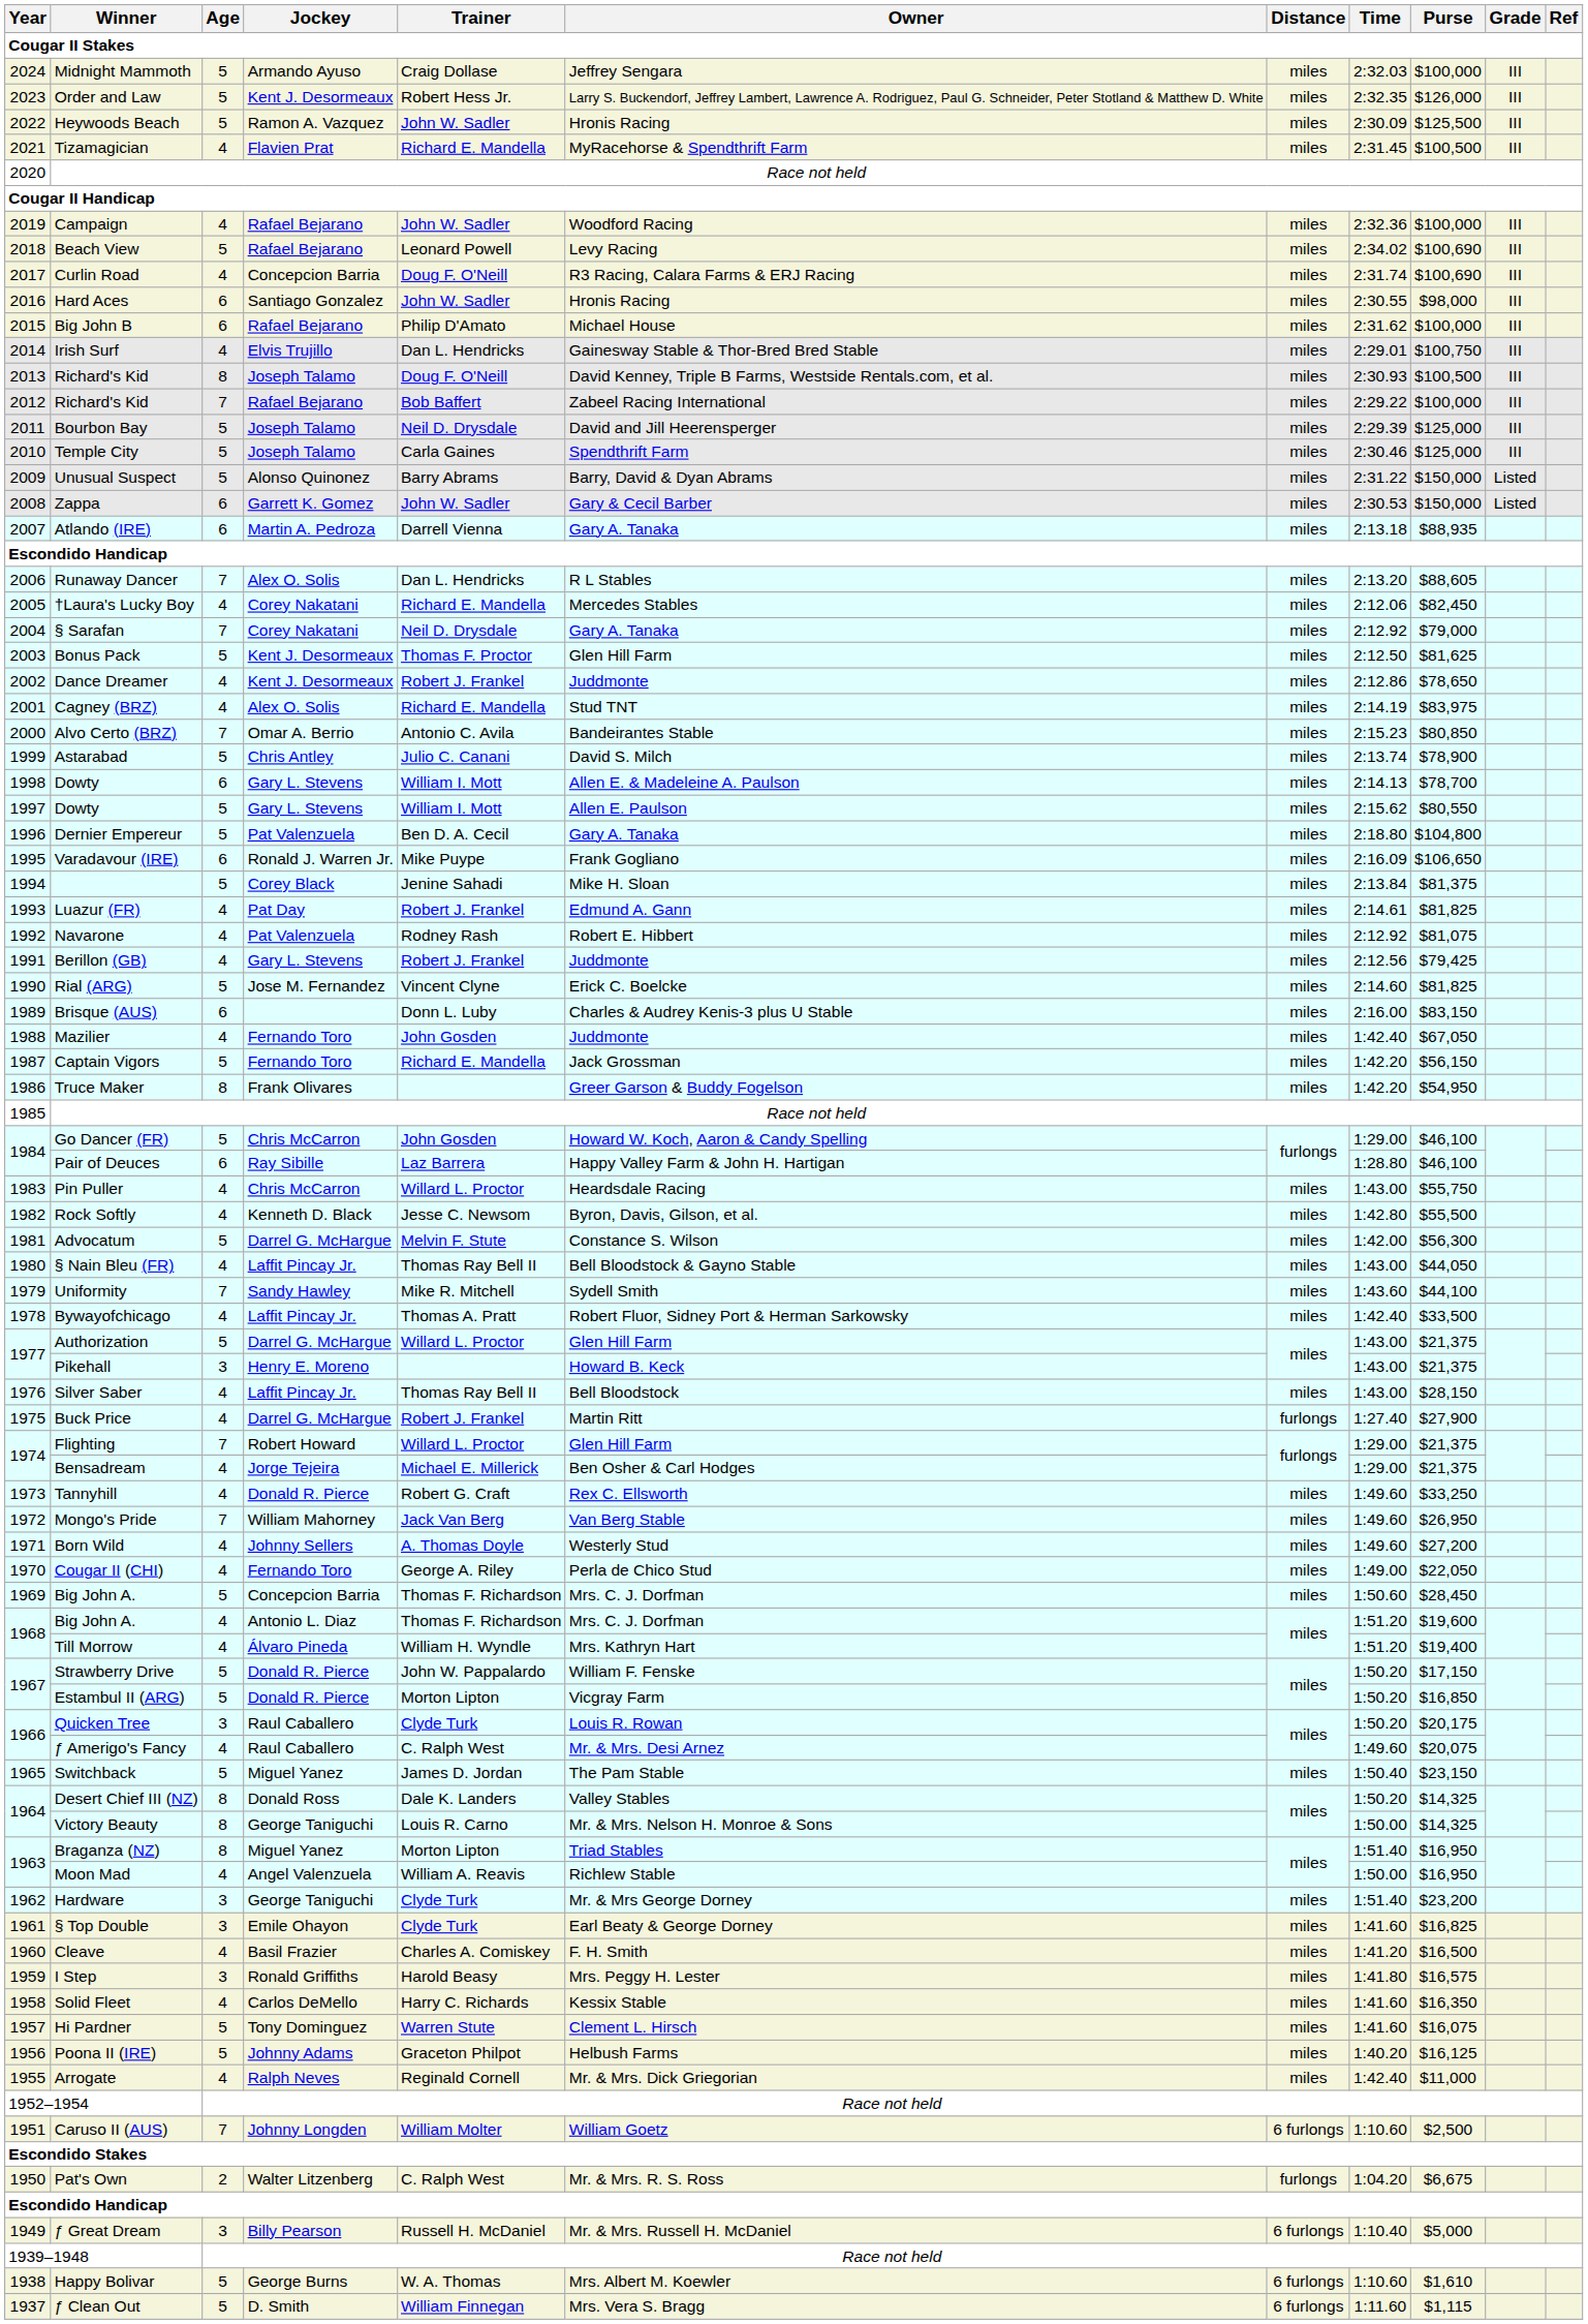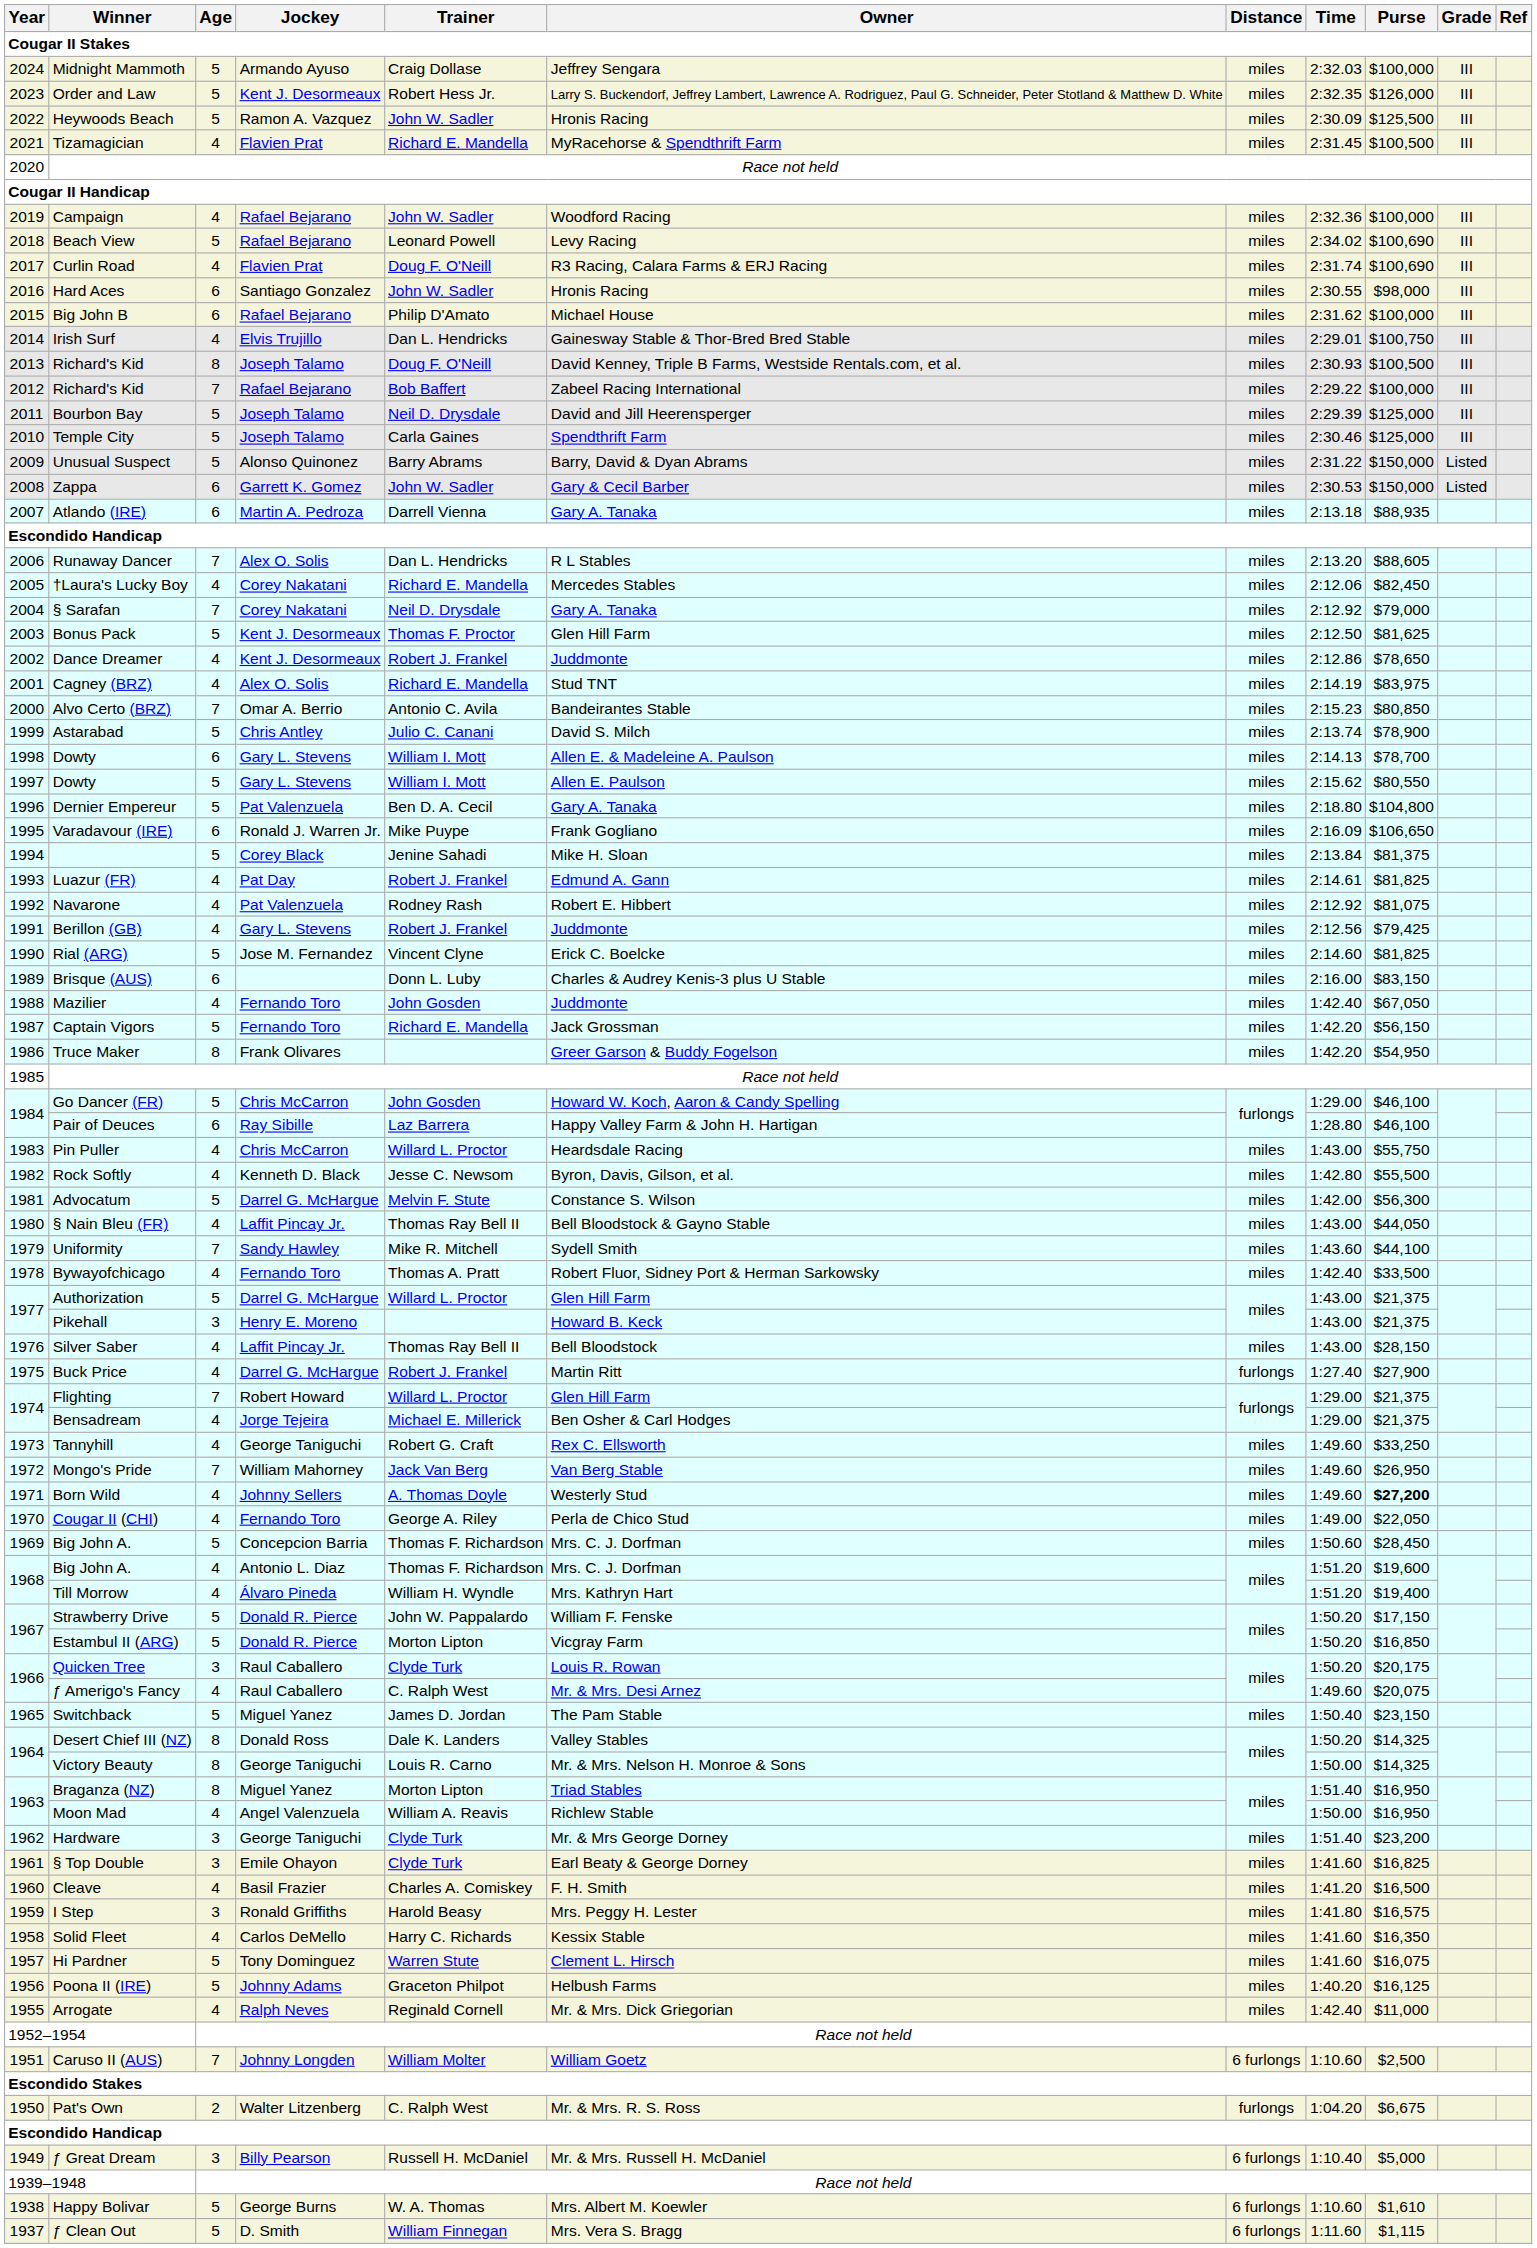Curlin Road | Jockey: Concepcion Barria -> Flavien Prat
Bywayofchicago | Jockey: Laffit Pincay Jr. -> Fernando Toro
Tannyhill | Jockey: Donald R. Pierce -> George Taniguchi
Born Wild | Purse: normal -> bold
